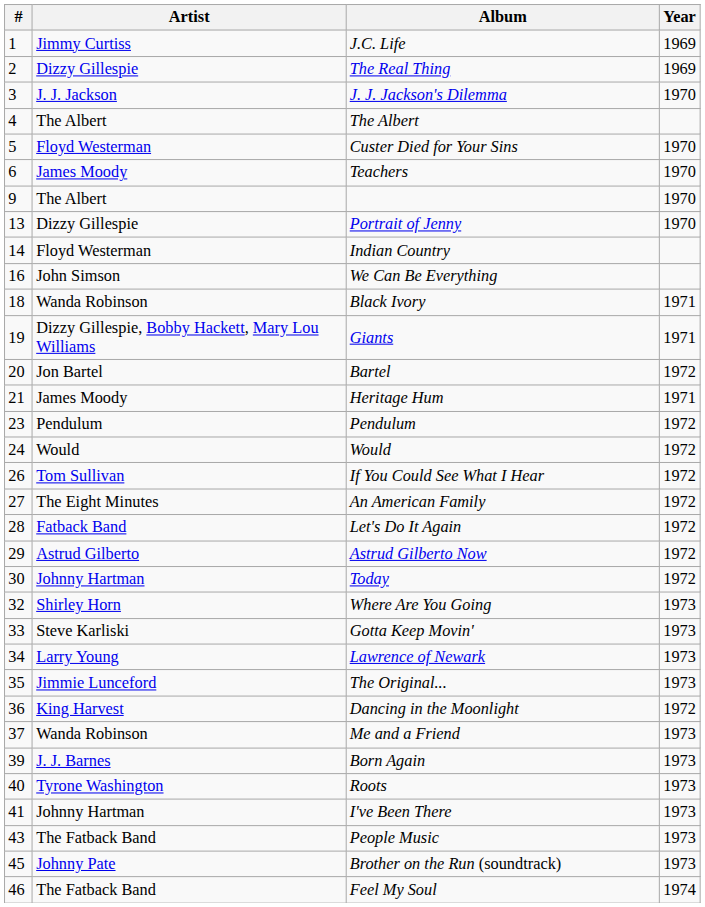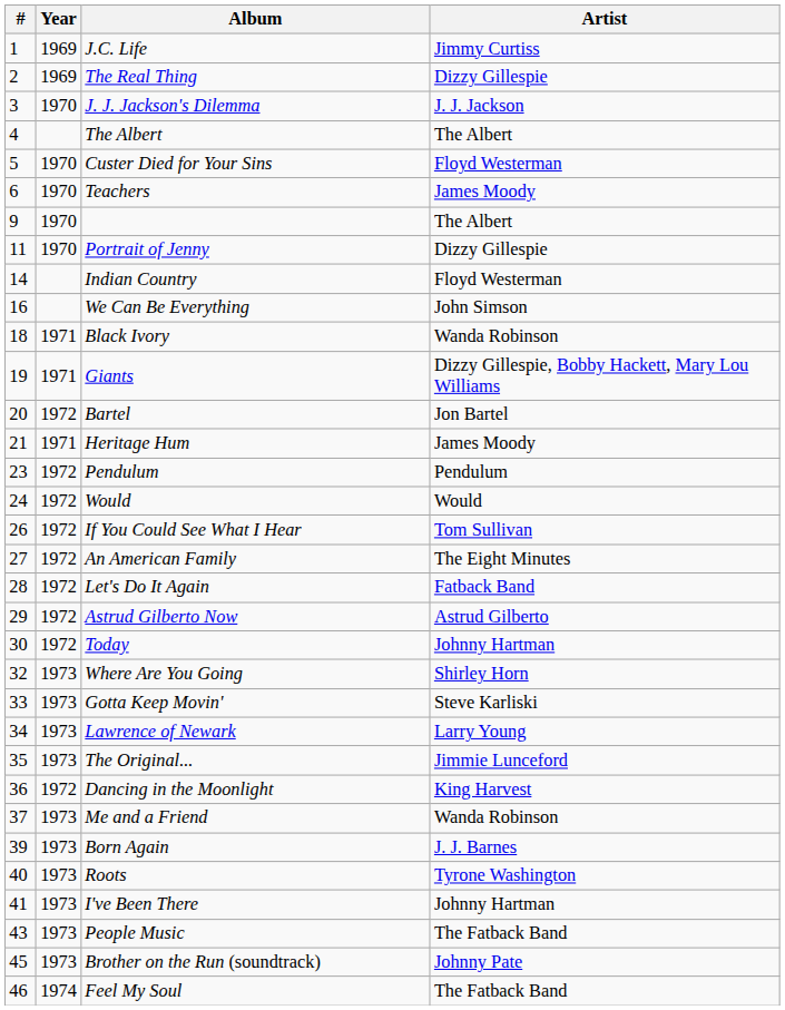columns swapped: Artist <-> Year
Portrait of Jenny | #: 13 -> 11
